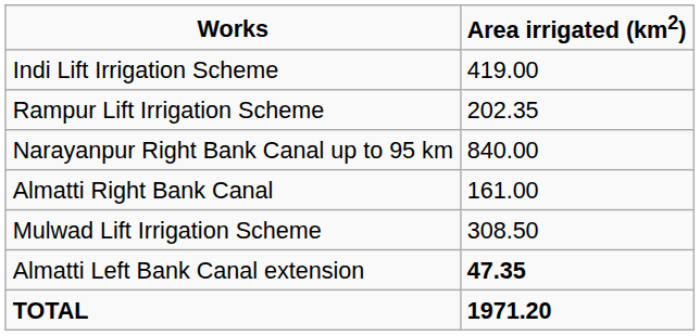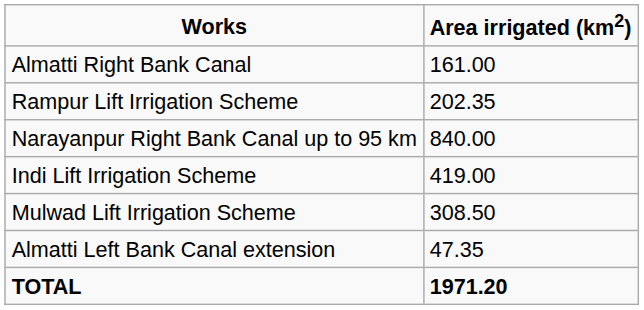rows swapped: Almatti Right Bank Canal <-> Indi Lift Irrigation Scheme
Almatti Left Bank Canal extension | Area irrigated (km2): bold -> normal
